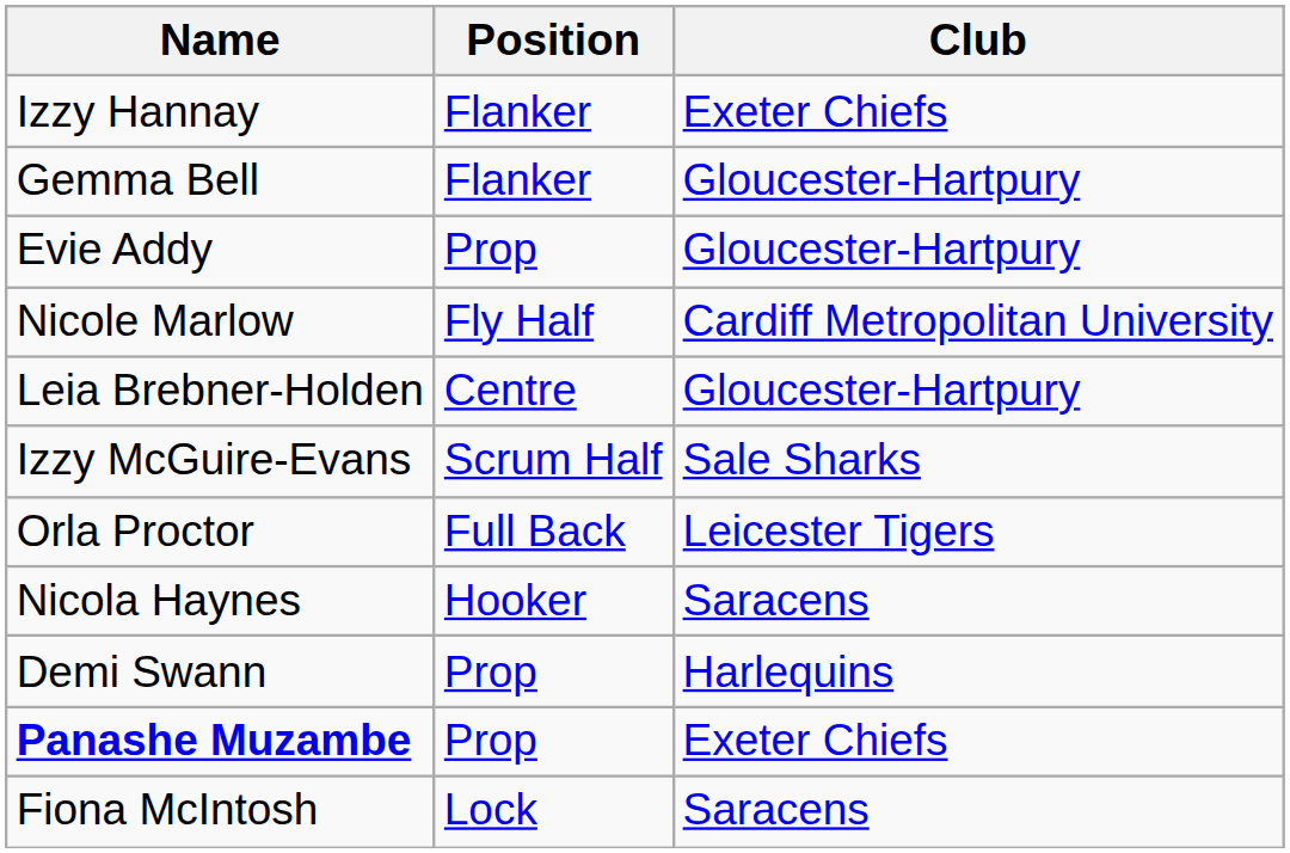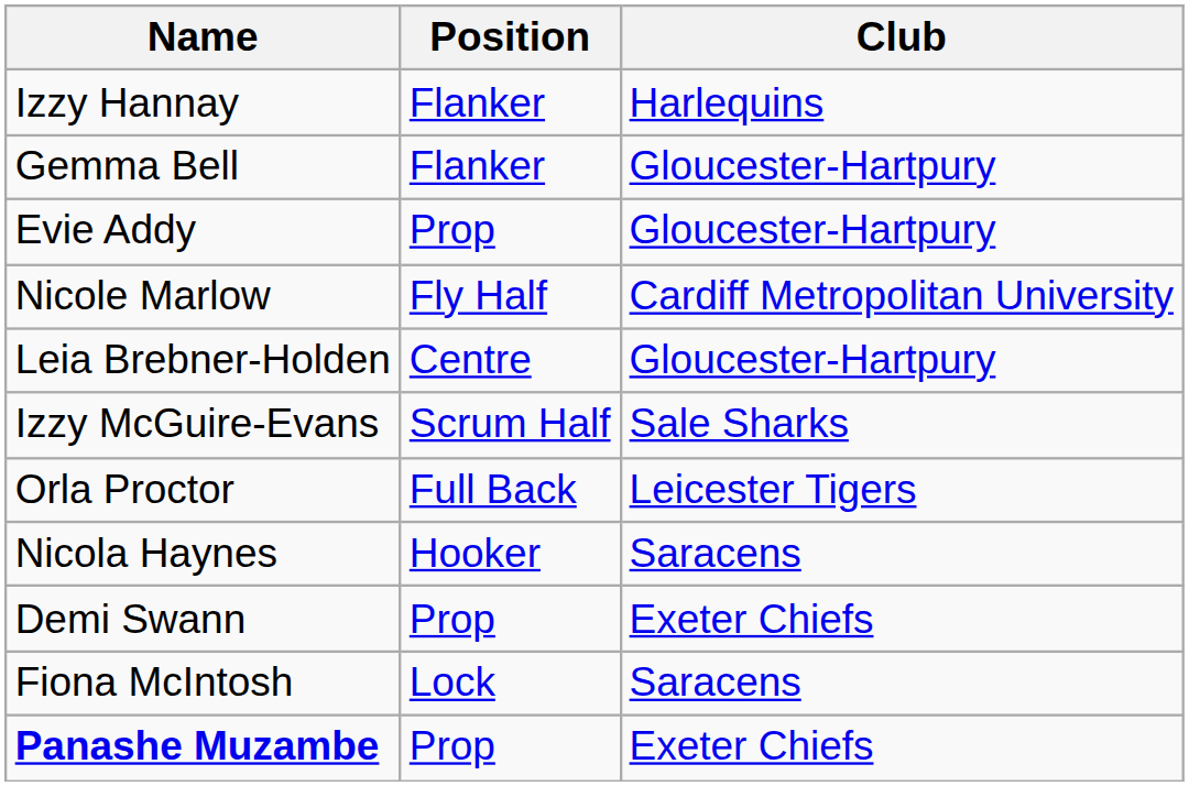Izzy Hannay | Club: Exeter Chiefs -> Harlequins
Demi Swann | Club: Harlequins -> Exeter Chiefs
rows swapped: Fiona McIntosh <-> Panashe Muzambe
